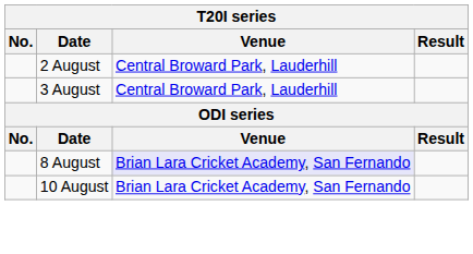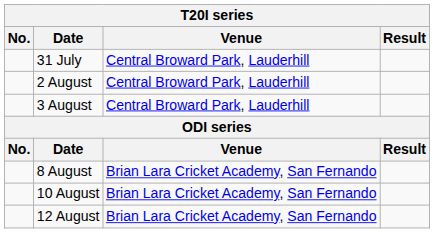+ row: 31 July | Central Broward Park, Lauderhill
8 August | Venue: lavender background -> no background
+ row: 12 August | Brian Lara Cricket Academy, San Fernando
